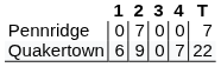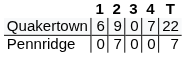rows swapped: Quakertown <-> Pennridge
